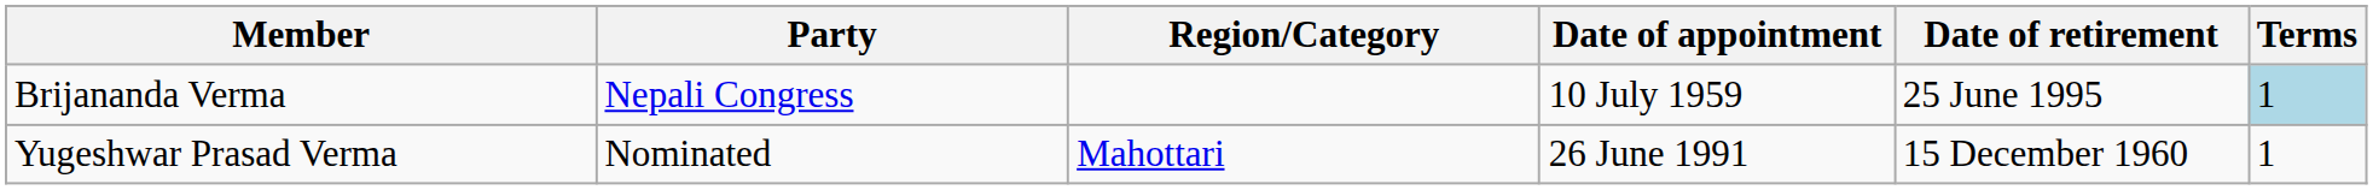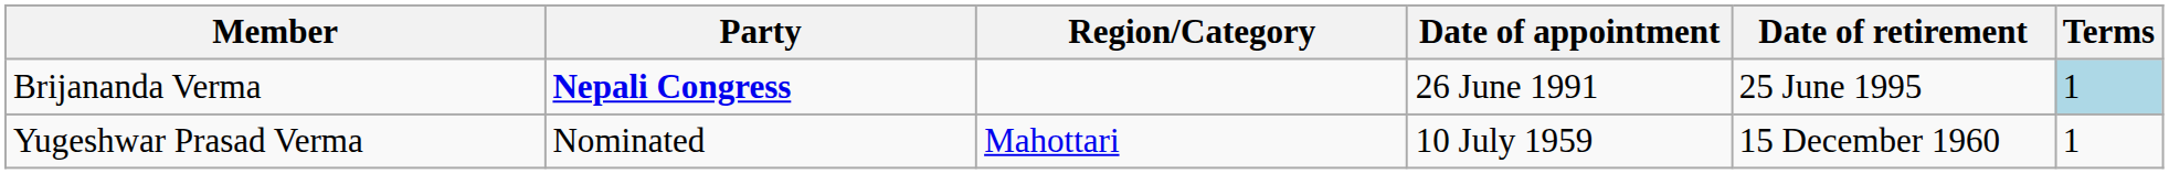Brijananda Verma | Party: normal -> bold
Brijananda Verma | Date of appointment: 10 July 1959 -> 26 June 1991
Yugeshwar Prasad Verma | Date of appointment: 26 June 1991 -> 10 July 1959
